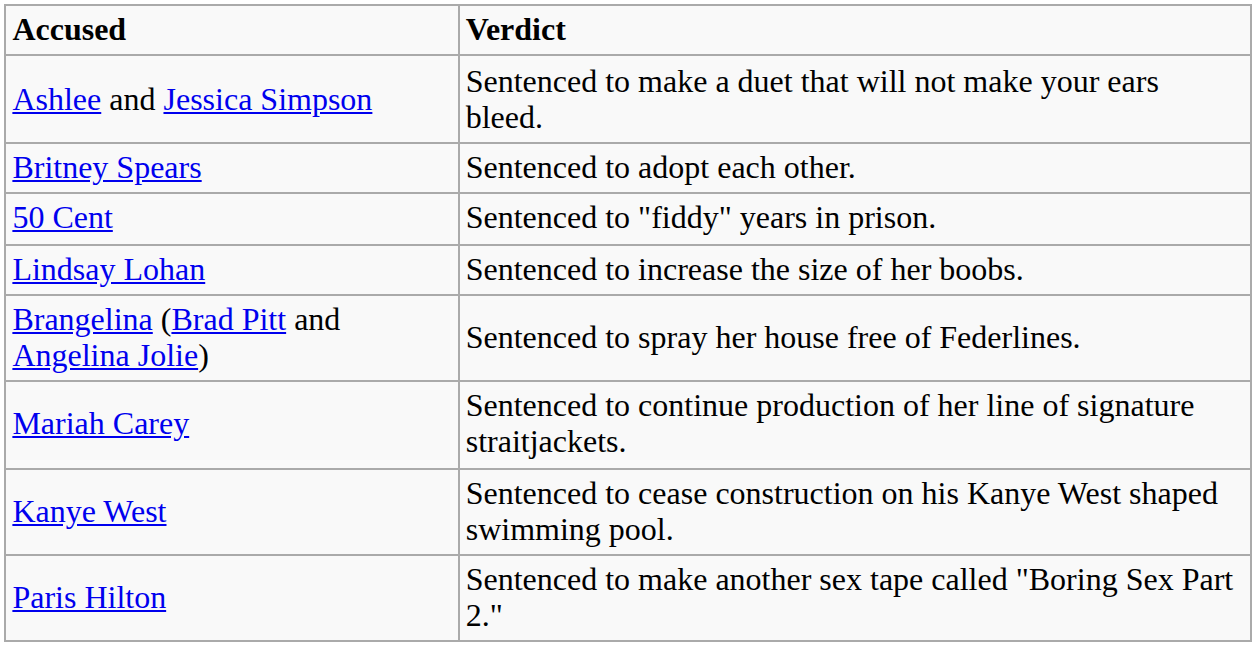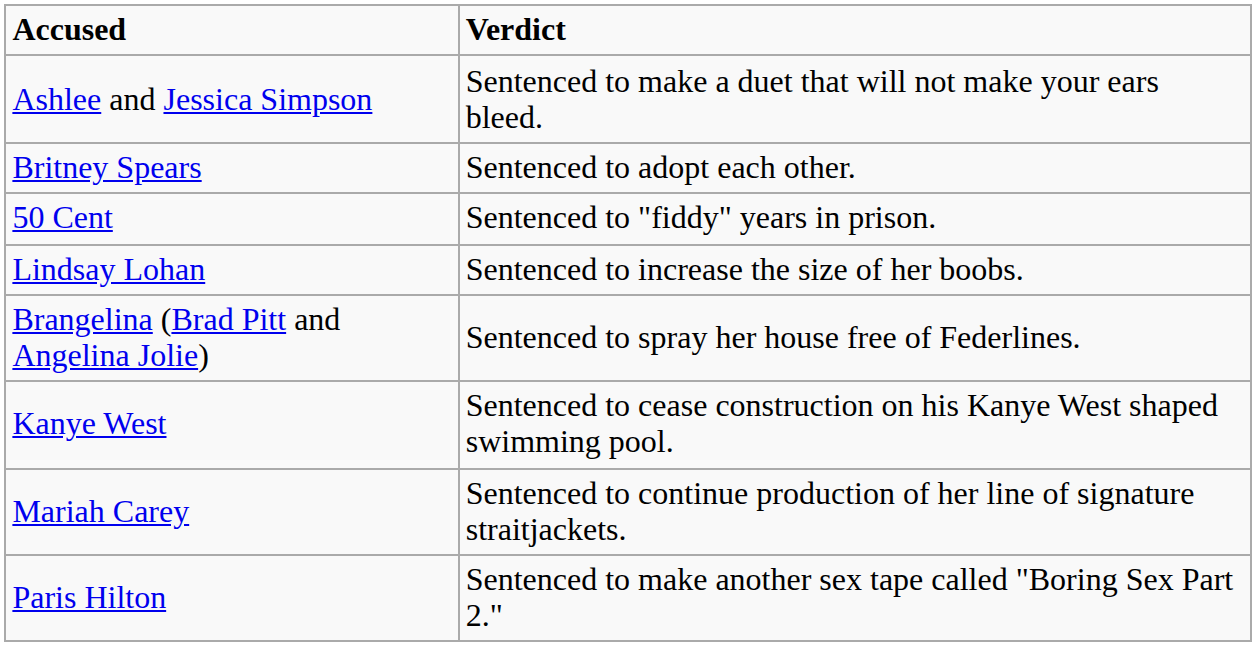rows swapped: Mariah Carey <-> Kanye West
